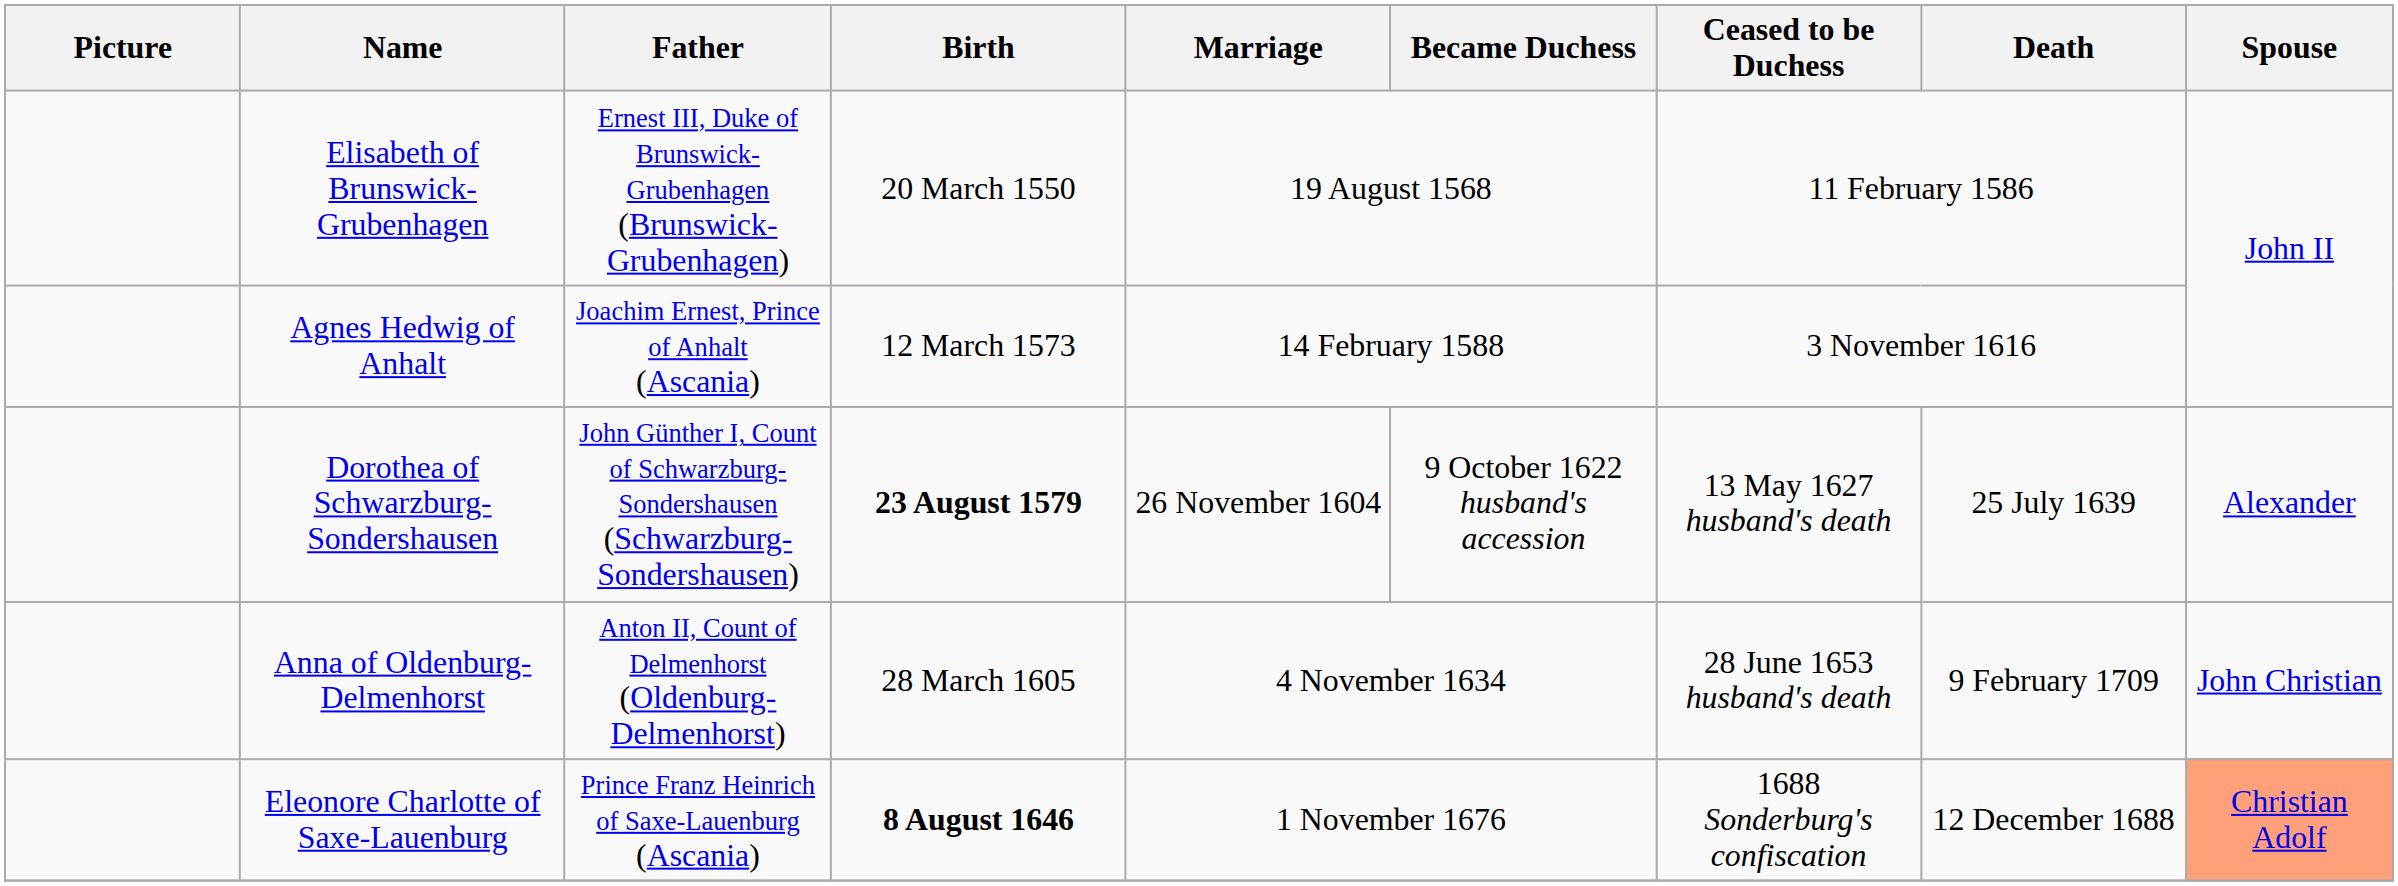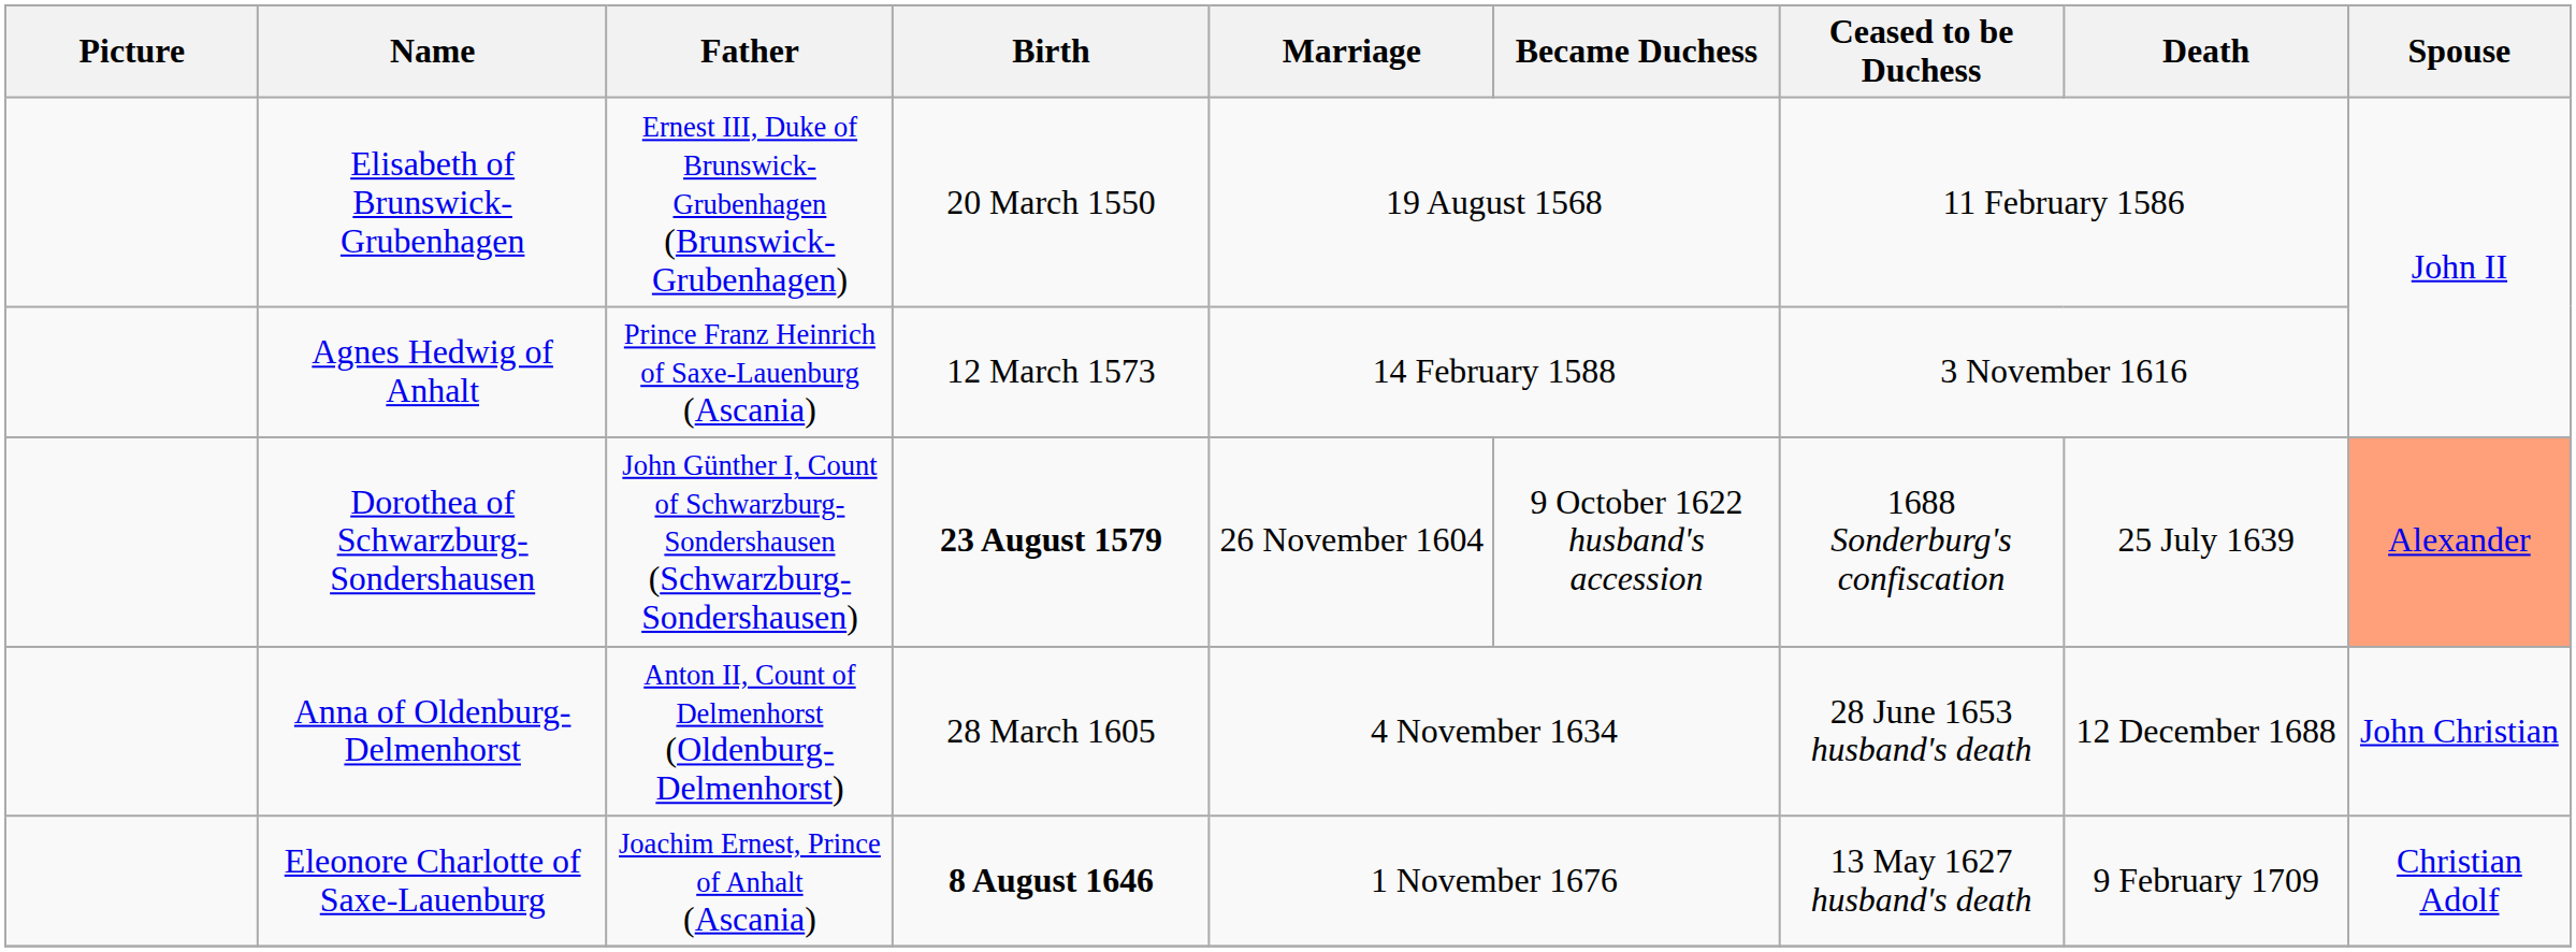Agnes Hedwig of Anhalt | Father: Joachim Ernest, Prince of Anhalt (Ascania) -> Prince Franz Heinrich of Saxe-Lauenburg (Ascania)
Dorothea of Schwarzburg-Sondershausen | Ceased to be Duchess: 13 May 1627 husband's death -> 1688 Sonderburg's confiscation
Dorothea of Schwarzburg-Sondershausen | Spouse: no background -> lightsalmon background
Anna of Oldenburg-Delmenhorst | Death: 9 February 1709 -> 12 December 1688
Eleonore Charlotte of Saxe-Lauenburg | Father: Prince Franz Heinrich of Saxe-Lauenburg (Ascania) -> Joachim Ernest, Prince of Anhalt (Ascania)
Eleonore Charlotte of Saxe-Lauenburg | Ceased to be Duchess: 1688 Sonderburg's confiscation -> 13 May 1627 husband's death
Eleonore Charlotte of Saxe-Lauenburg | Death: 12 December 1688 -> 9 February 1709
Eleonore Charlotte of Saxe-Lauenburg | Spouse: lightsalmon background -> no background
